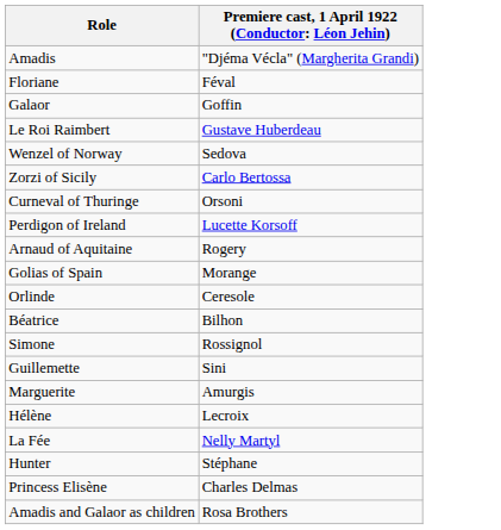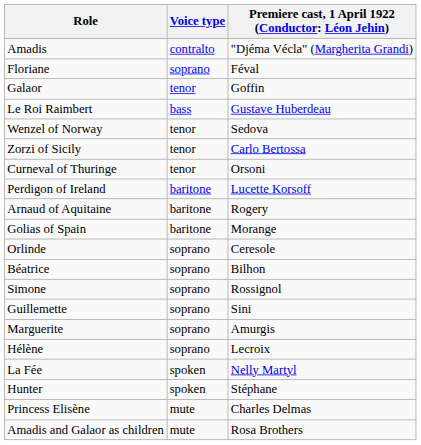+ column: Voice type | contralto | soprano | tenor | bass | tenor | tenor | tenor | baritone | baritone | baritone | soprano | soprano | soprano | soprano | soprano | soprano | spoken | spoken | mute | mute
